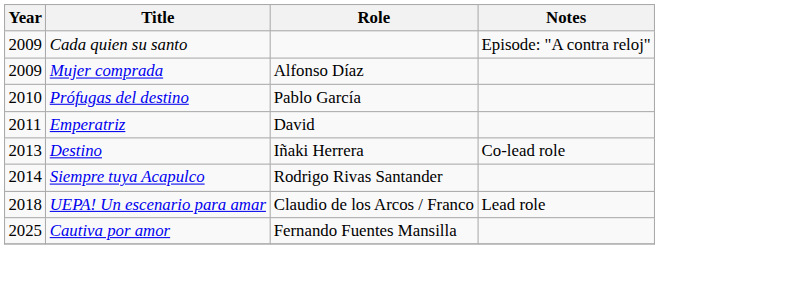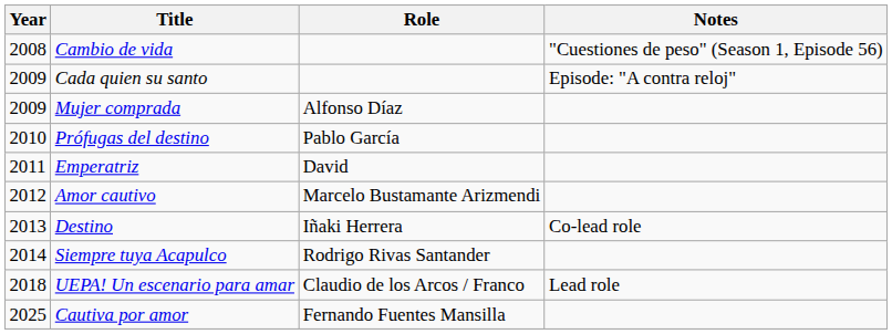+ row: 2008 | Cambio de vida | "Cuestiones de peso" (Season 1, Episode 56)
+ row: 2012 | Amor cautivo | Marcelo Bustamante Arizmendi
